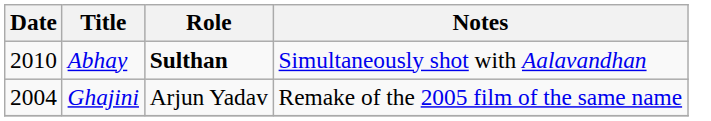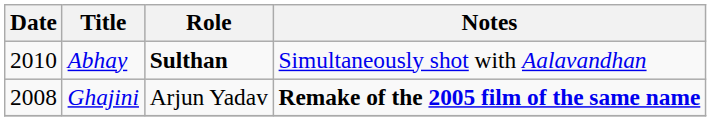Ghajini | Date: 2004 -> 2008
Ghajini | Notes: normal -> bold
